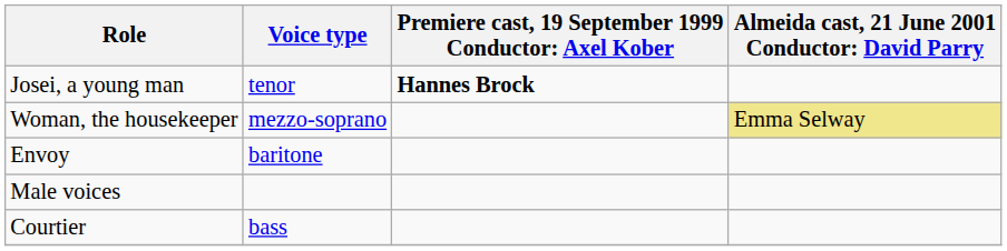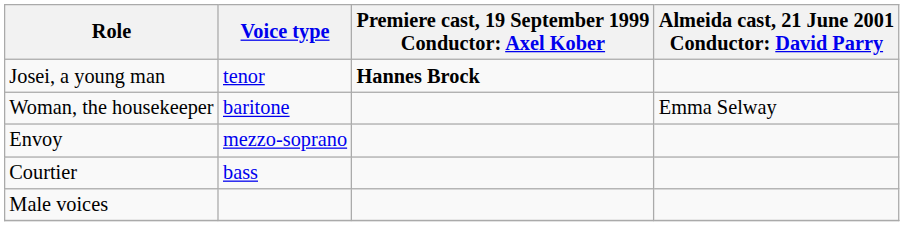Woman, the housekeeper | Voice type: mezzo-soprano -> baritone
Woman, the housekeeper | column 4: khaki background -> no background
Envoy | Voice type: baritone -> mezzo-soprano
rows swapped: Courtier <-> Male voices
